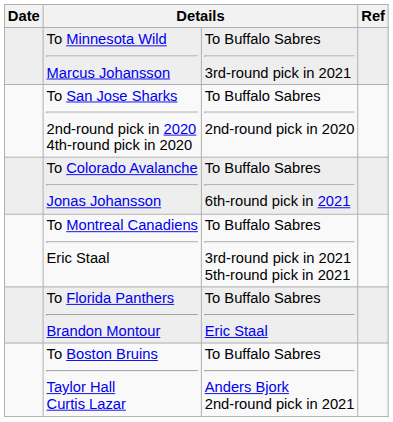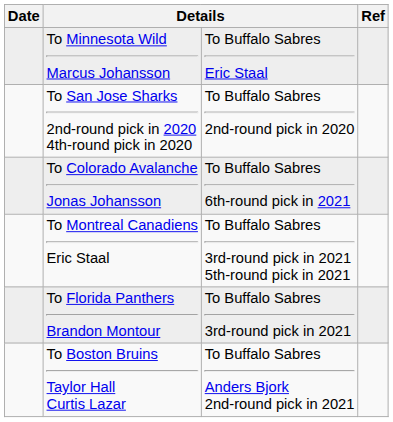To Minnesota Wild Marcus Johansson | column 3: To Buffalo Sabres 3rd-round pick in 2021 -> To Buffalo Sabres Eric Staal
To Florida Panthers Brandon Montour | column 3: To Buffalo Sabres Eric Staal -> To Buffalo Sabres 3rd-round pick in 2021
